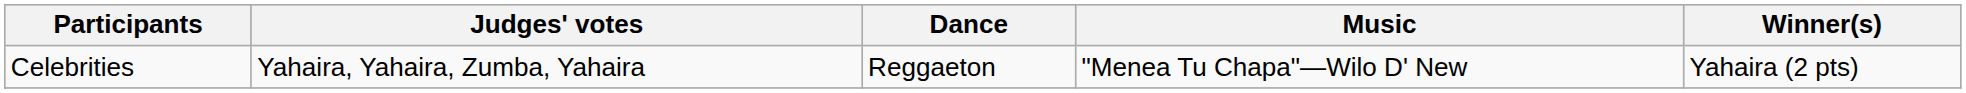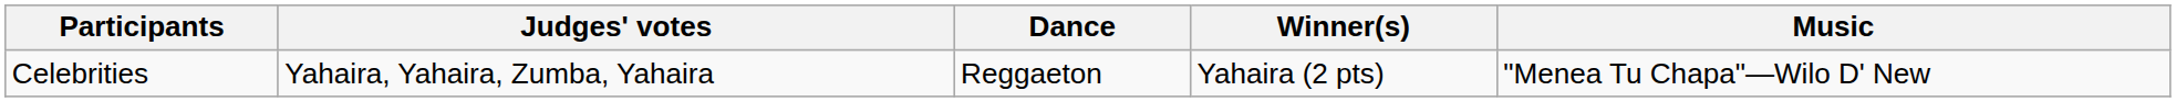columns swapped: Music <-> Winner(s)
